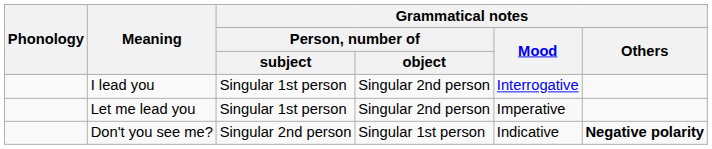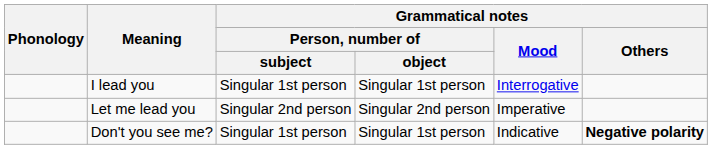I lead you | Grammatical notes / Person, number of / object: Singular 2nd person -> Singular 1st person
Let me lead you | Grammatical notes / Person, number of / subject: Singular 1st person -> Singular 2nd person
Don't you see me? | Grammatical notes / Person, number of / subject: Singular 2nd person -> Singular 1st person
